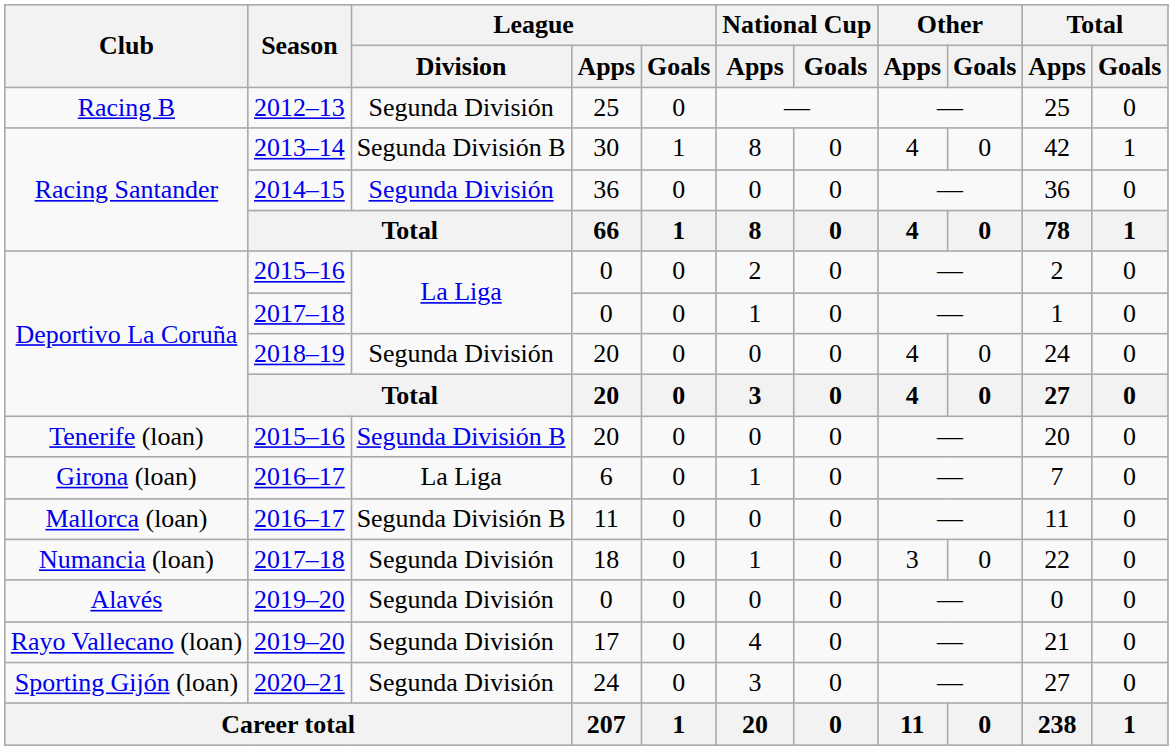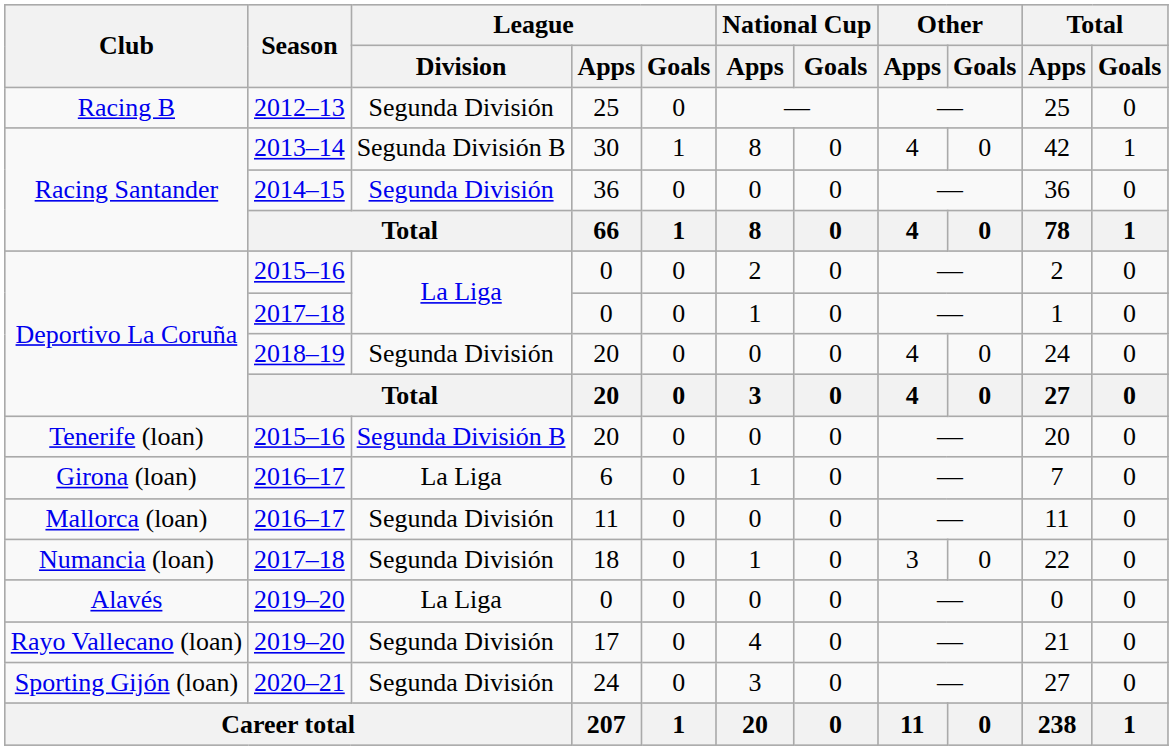Mallorca (loan) | League / Division: Segunda División B -> Segunda División
Alavés | League / Division: Segunda División -> La Liga
